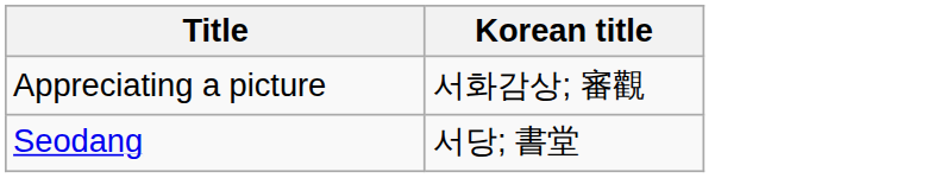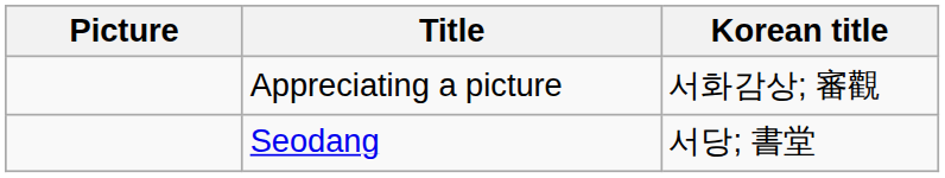+ column: Picture
